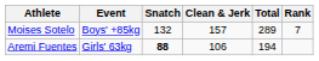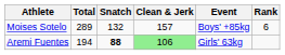columns swapped: Event <-> Total
Moises Sotelo | Rank: 7 -> 6
Aremi Fuentes | Clean & Jerk: no background -> lightgreen background
